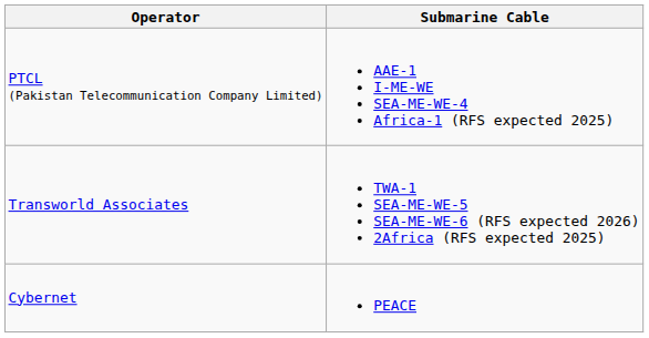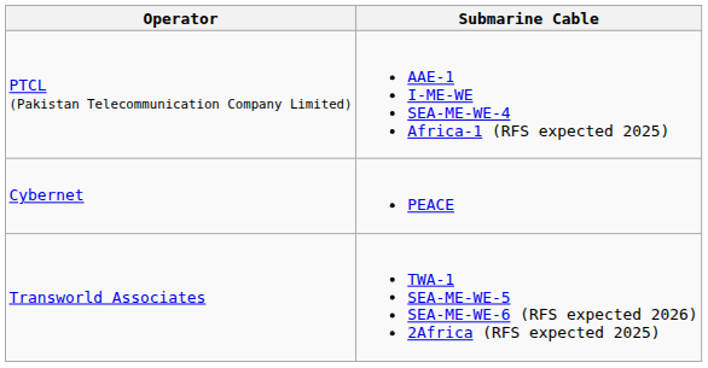rows swapped: Transworld Associates <-> Cybernet
